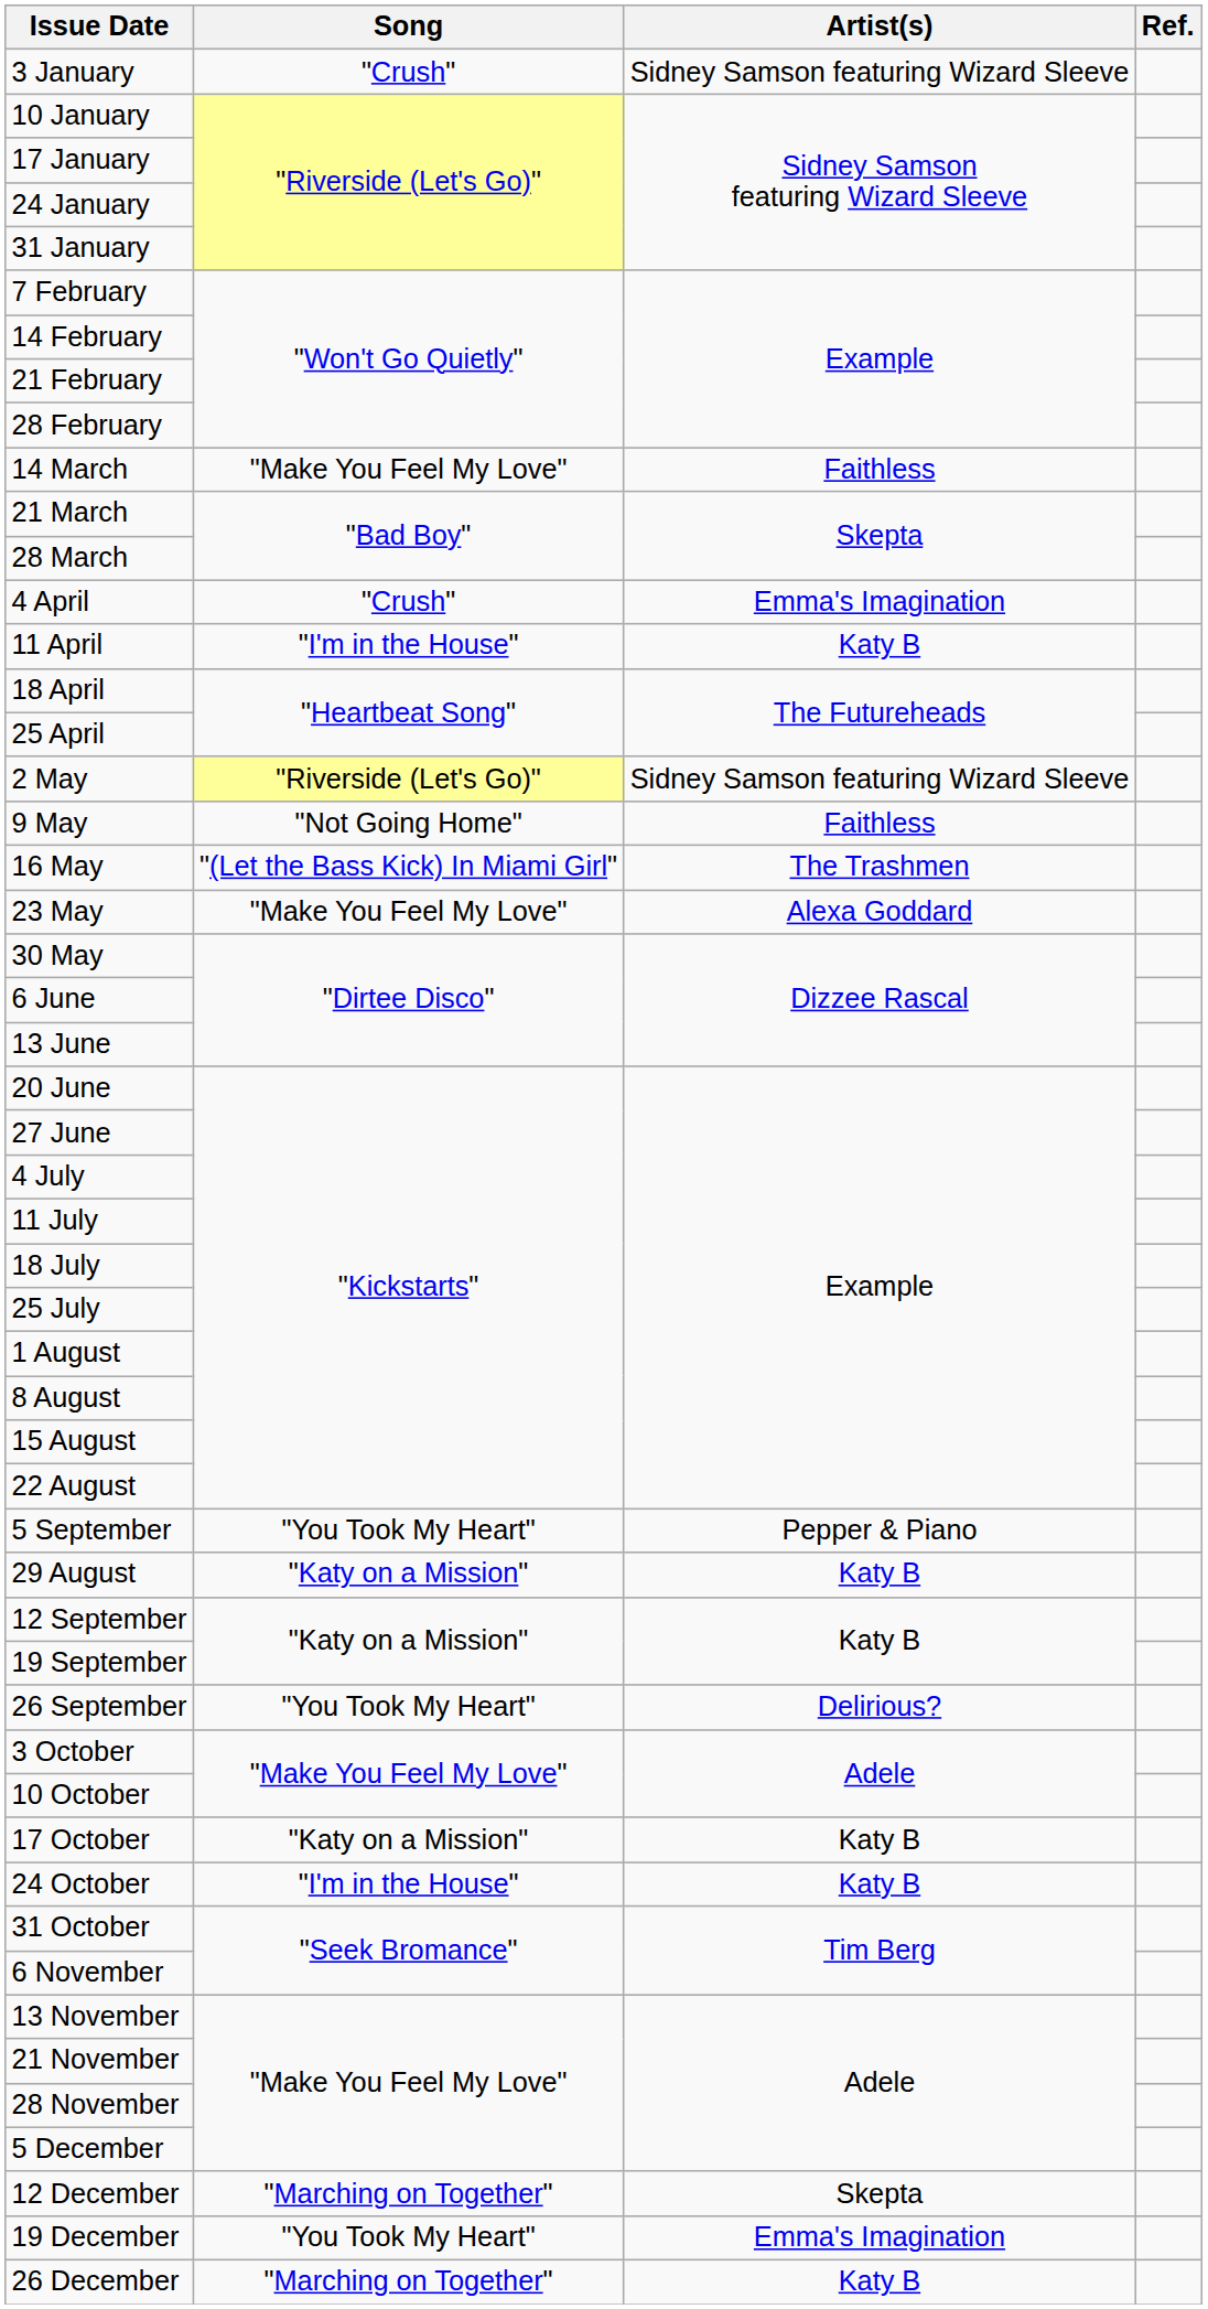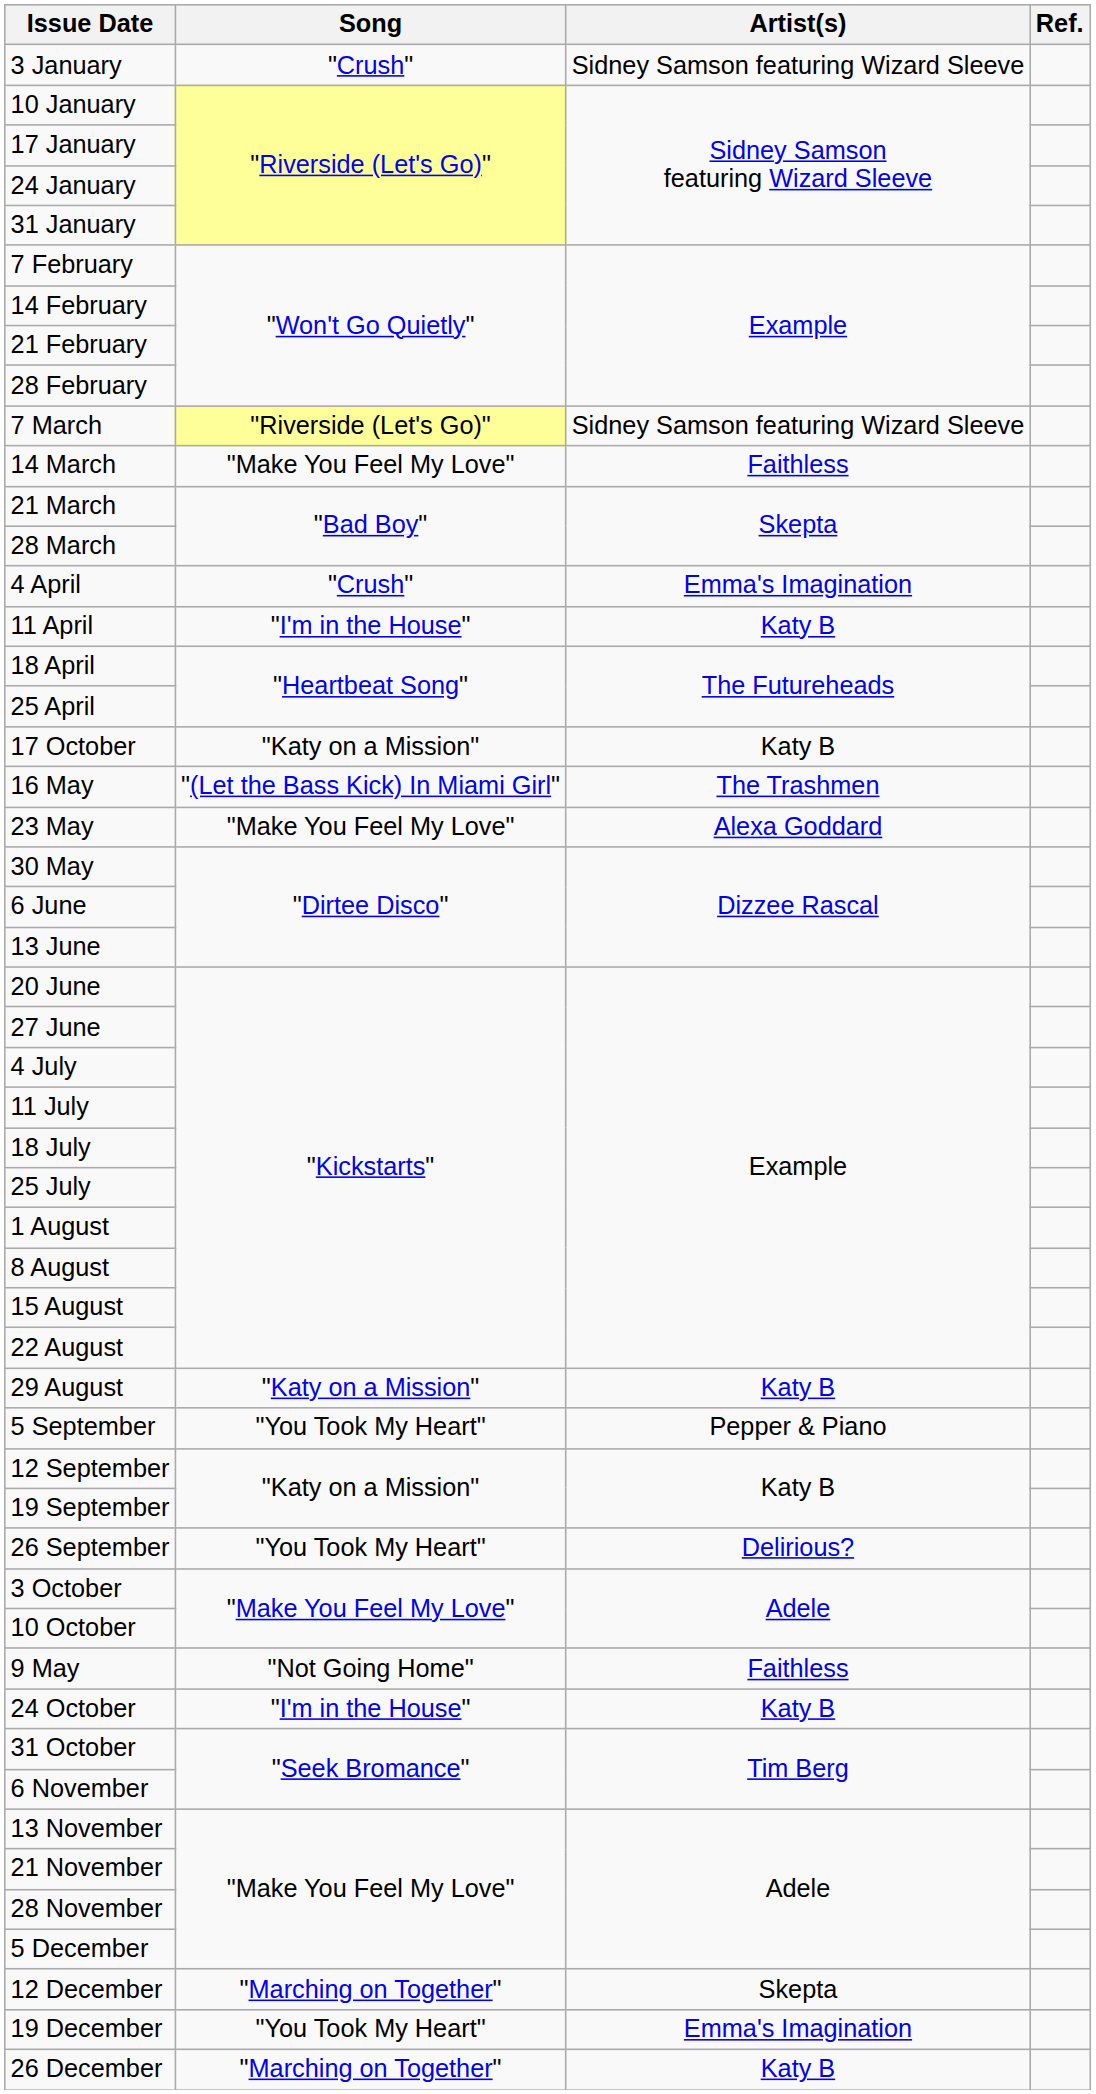+ row: 7 March | "Riverside (Let's Go)" | Sidney Samson featuring Wizard Sleeve
- row: 2 May | "Riverside (Let's Go)" | Sidney Samson featuring Wizard Sleeve
rows swapped: 9 May <-> 17 October
rows swapped: 29 August <-> 5 September
